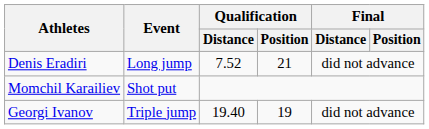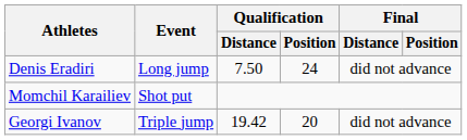Denis Eradiri | Qualification / Distance: 7.52 -> 7.50
Denis Eradiri | Qualification / Position: 21 -> 24
Georgi Ivanov | Qualification / Distance: 19.40 -> 19.42
Georgi Ivanov | Qualification / Position: 19 -> 20
